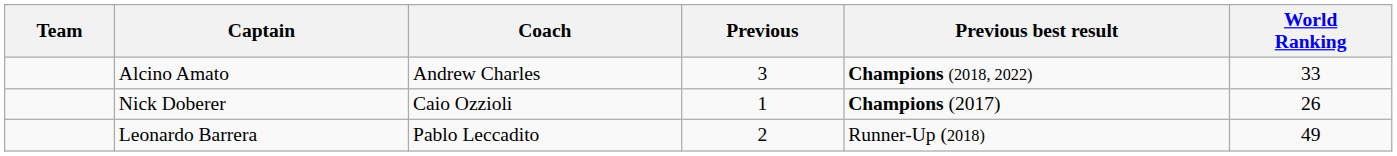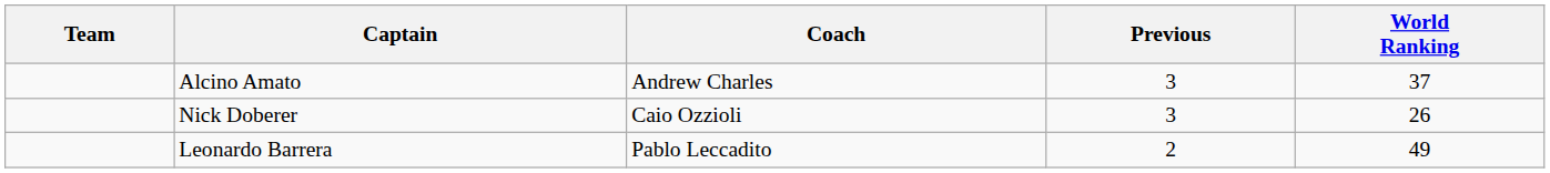- column: Previous best result | Champions (2018, 2022) | Champions (2017) | Runner-Up (2018)
Alcino Amato | World Ranking: 33 -> 37
Nick Doberer | Previous: 1 -> 3
